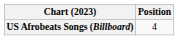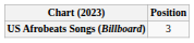US Afrobeats Songs (Billboard) | Position: 4 -> 3
